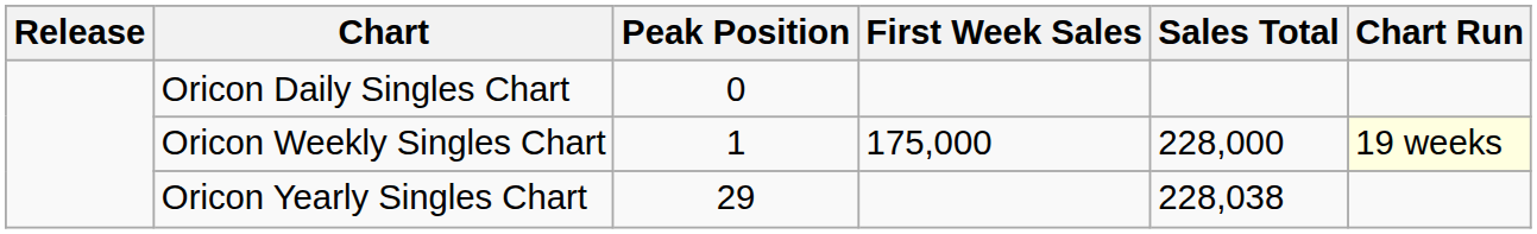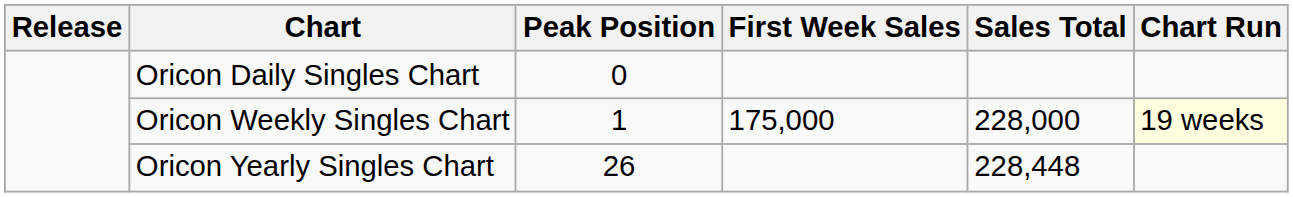Oricon Yearly Singles Chart | Peak Position: 29 -> 26
Oricon Yearly Singles Chart | Sales Total: 228,038 -> 228,448
